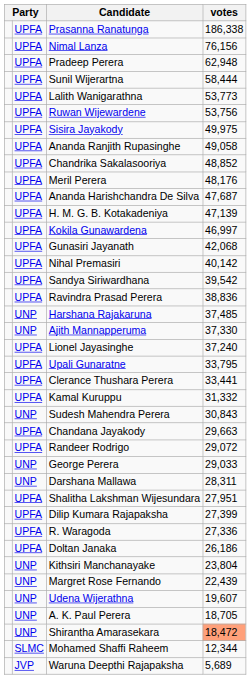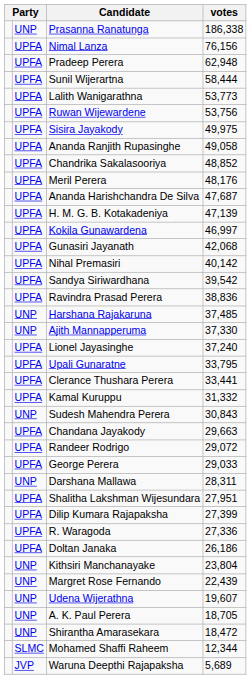Prasanna Ranatunga | column 2: UPFA -> UNP
George Perera | column 2: UNP -> UPFA
Shirantha Amarasekara | votes: lightsalmon background -> no background
